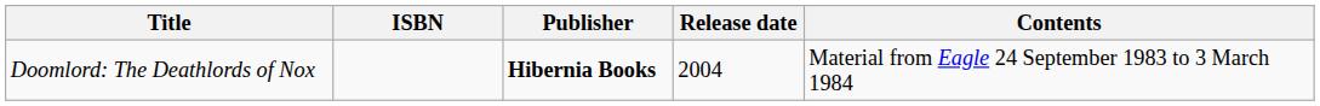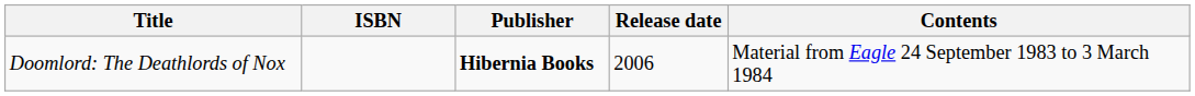Doomlord: The Deathlords of Nox | Release date: 2004 -> 2006
